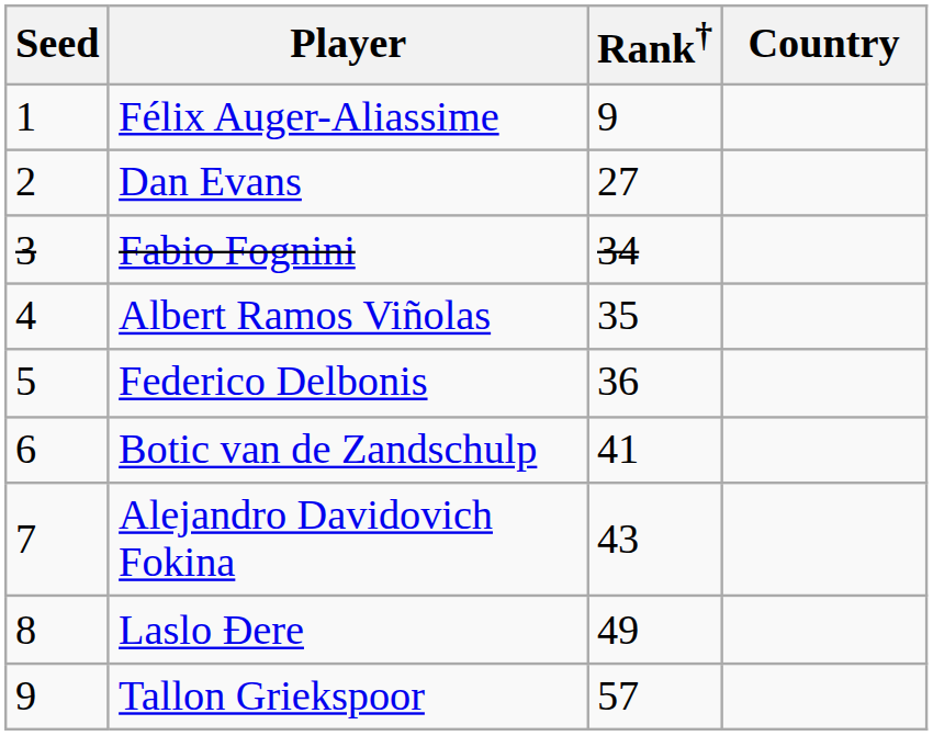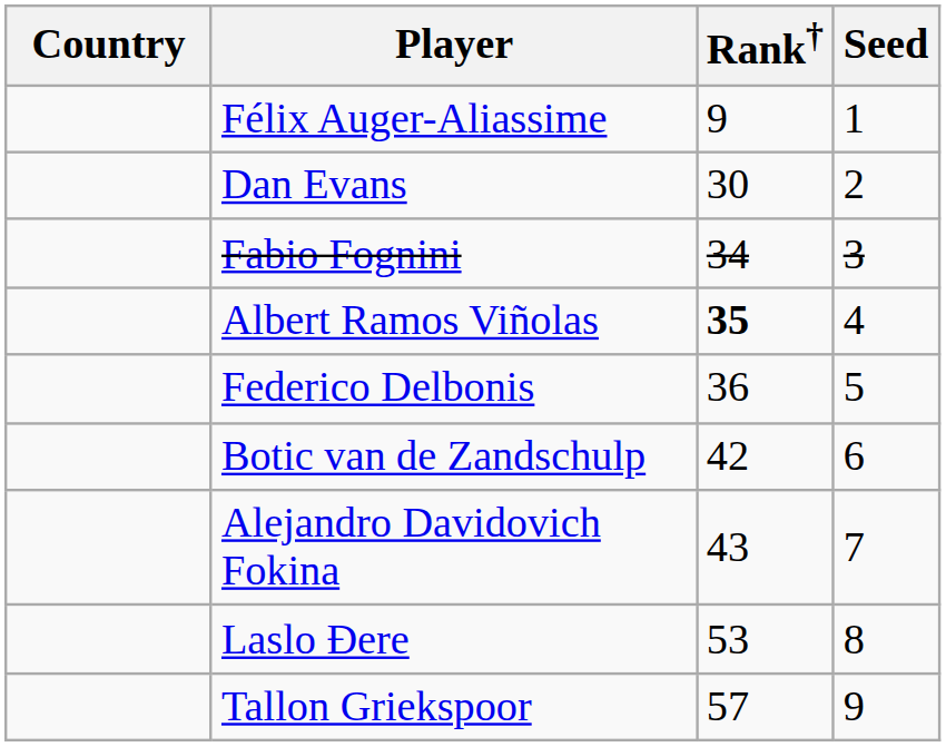columns swapped: Country <-> Seed
Dan Evans | Rank†: 27 -> 30
Albert Ramos Viñolas | Rank†: normal -> bold
Botic van de Zandschulp | Rank†: 41 -> 42
Laslo Đere | Rank†: 49 -> 53
